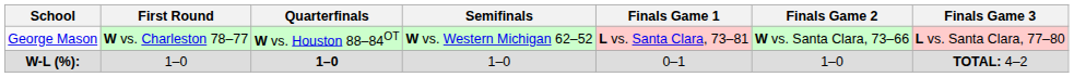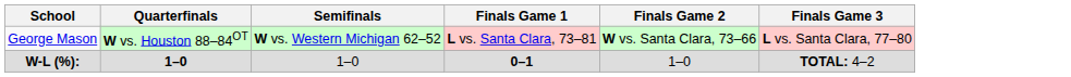- column: First Round | W vs. Charleston 78–77 | 1–0
W-L (%): | Finals Game 1: normal -> bold
